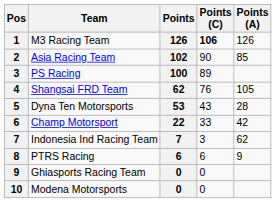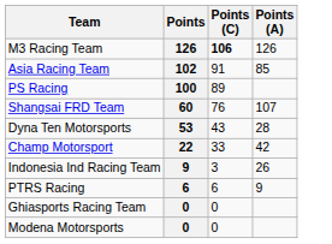- column: Pos | 1 | 2 | 3 | 4 | 5 | 6 | 7 | 8 | 9 | 10
Asia Racing Team | Points (C): 90 -> 91
Shangsai FRD Team | Points: 62 -> 60
Shangsai FRD Team | Points (A): 105 -> 107
Indonesia Ind Racing Team | Points: 7 -> 9
Indonesia Ind Racing Team | Points (A): 62 -> 26
